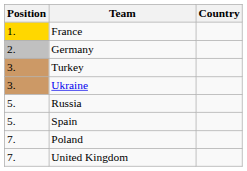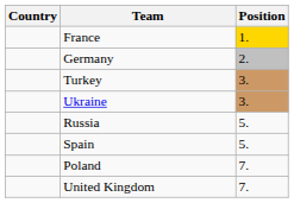columns swapped: Position <-> Country
